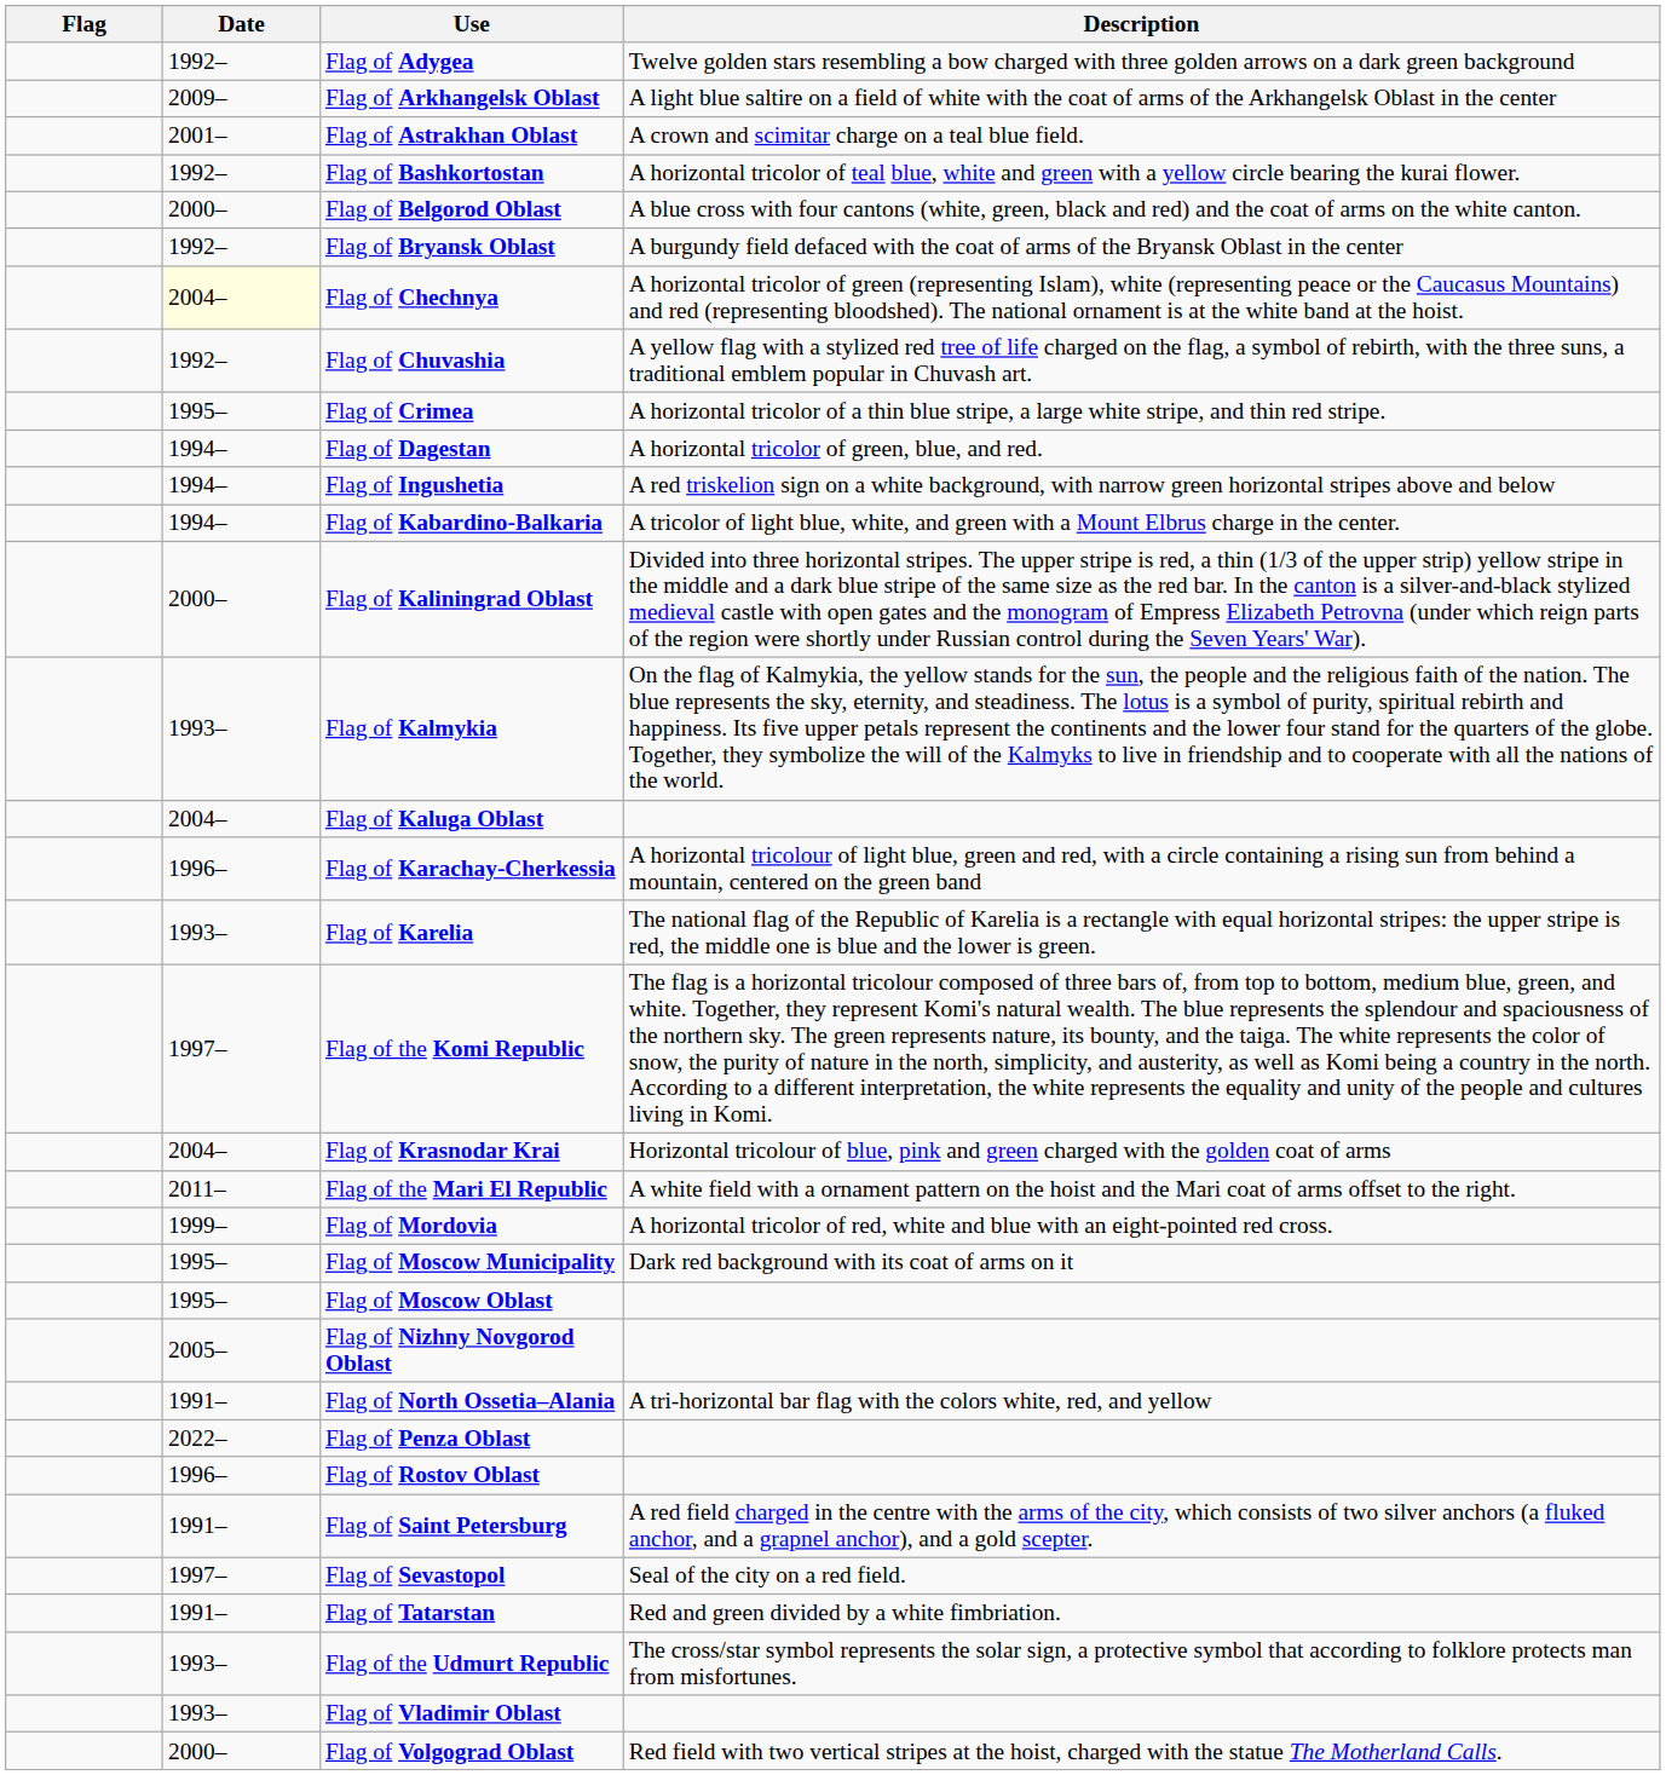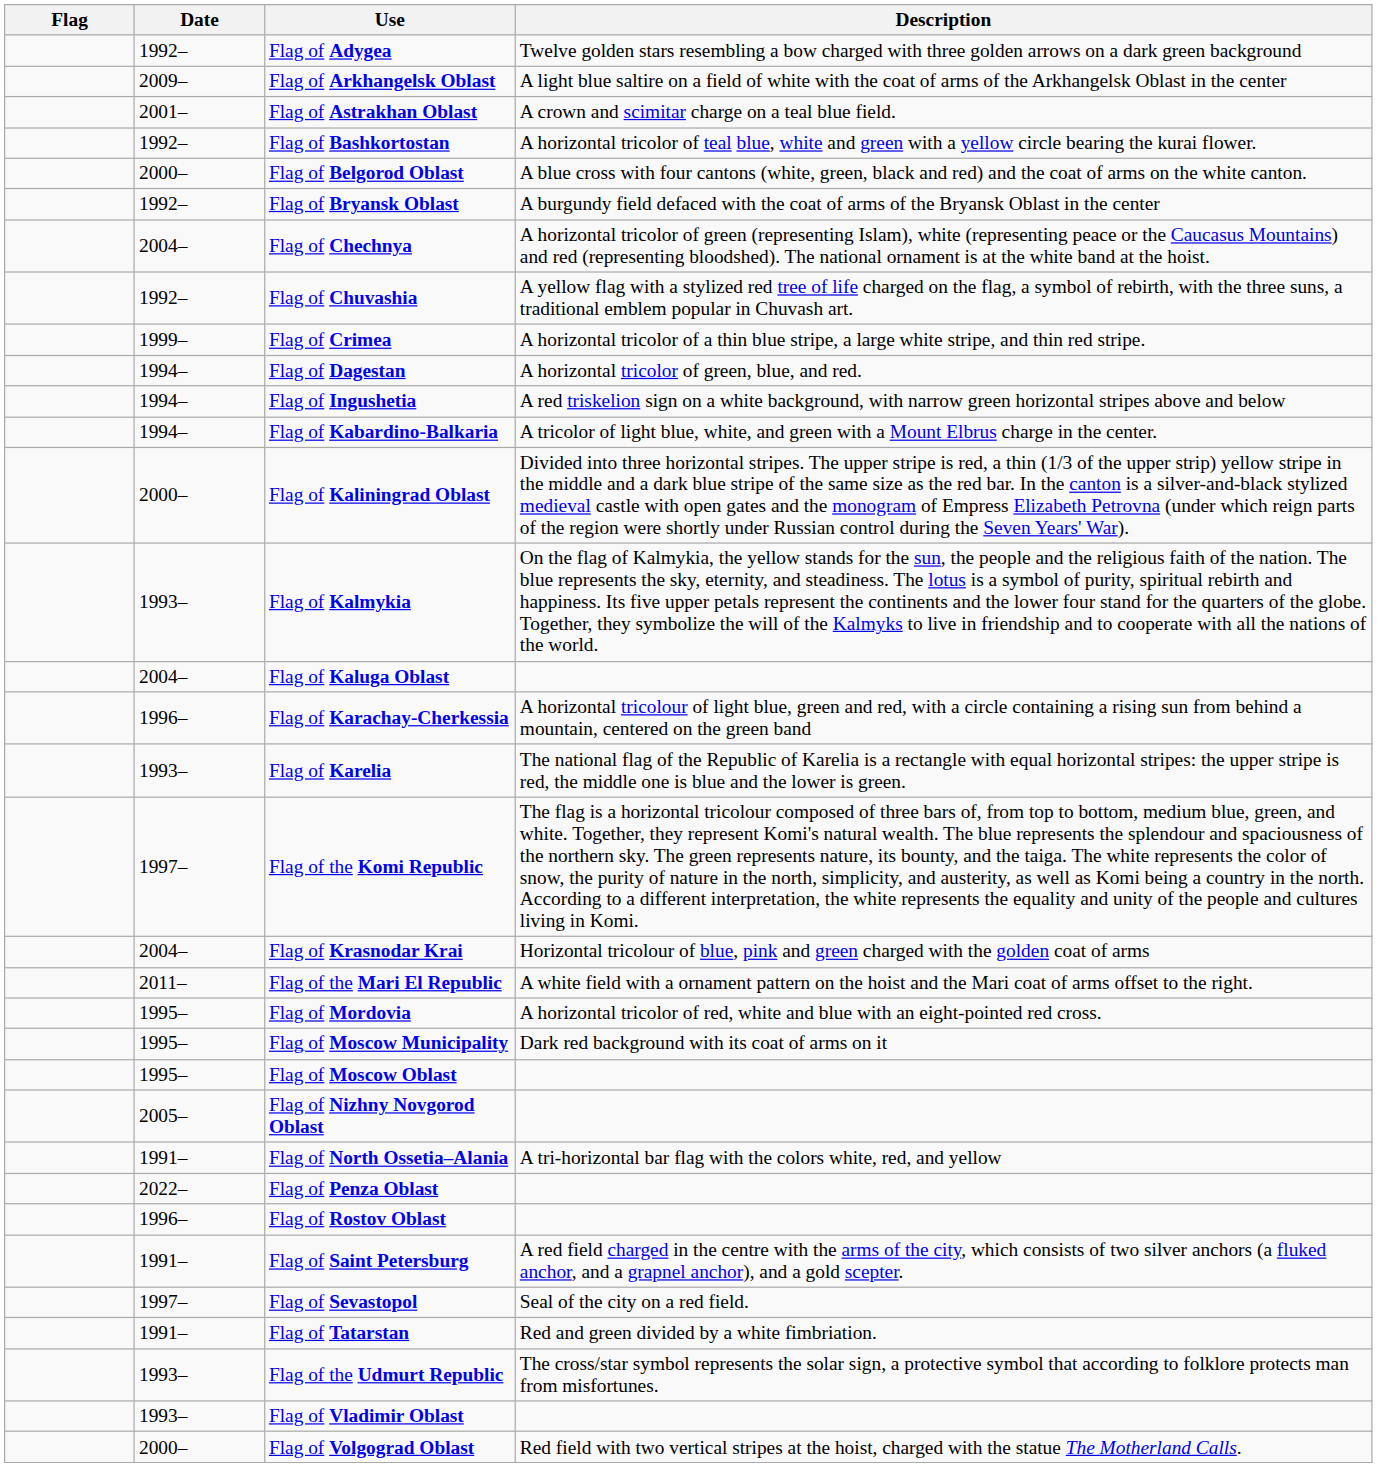Flag of Chechnya | Date: lightyellow background -> no background
Flag of Crimea | Date: 1995– -> 1999–
Flag of Mordovia | Date: 1999– -> 1995–
